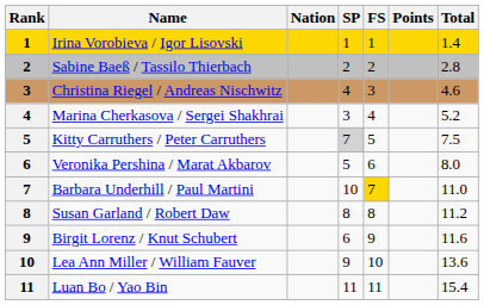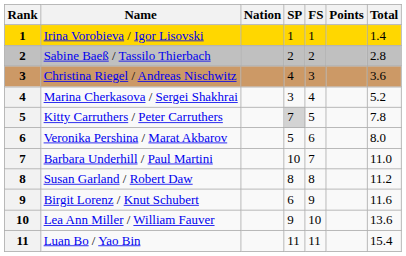Christina Riegel / Andreas Nischwitz | Total: 4.6 -> 3.6
Kitty Carruthers / Peter Carruthers | Total: 7.5 -> 7.8
Barbara Underhill / Paul Martini | FS: gold background -> no background
